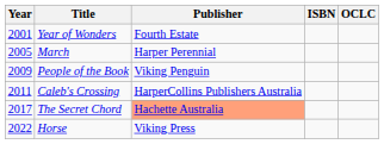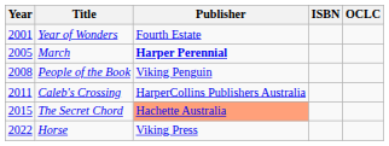March | Publisher: normal -> bold
People of the Book | Year: 2009 -> 2008
The Secret Chord | Year: 2017 -> 2015
